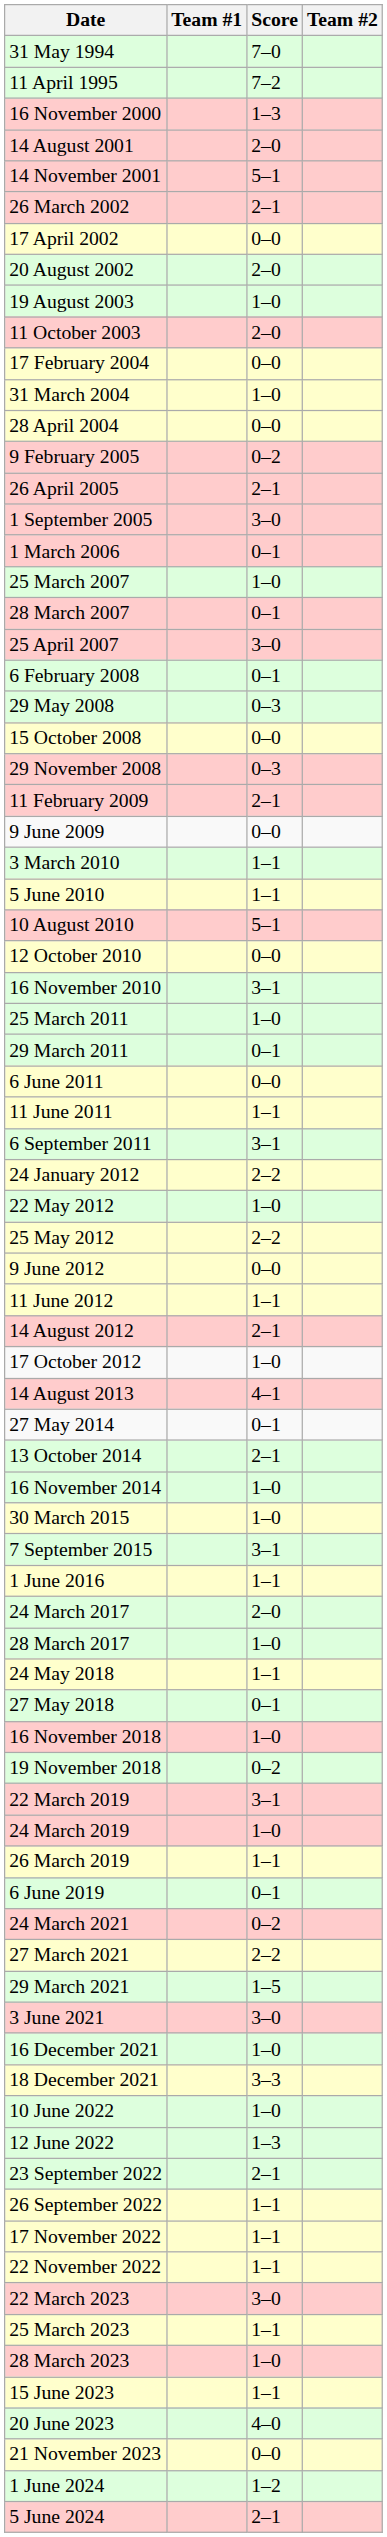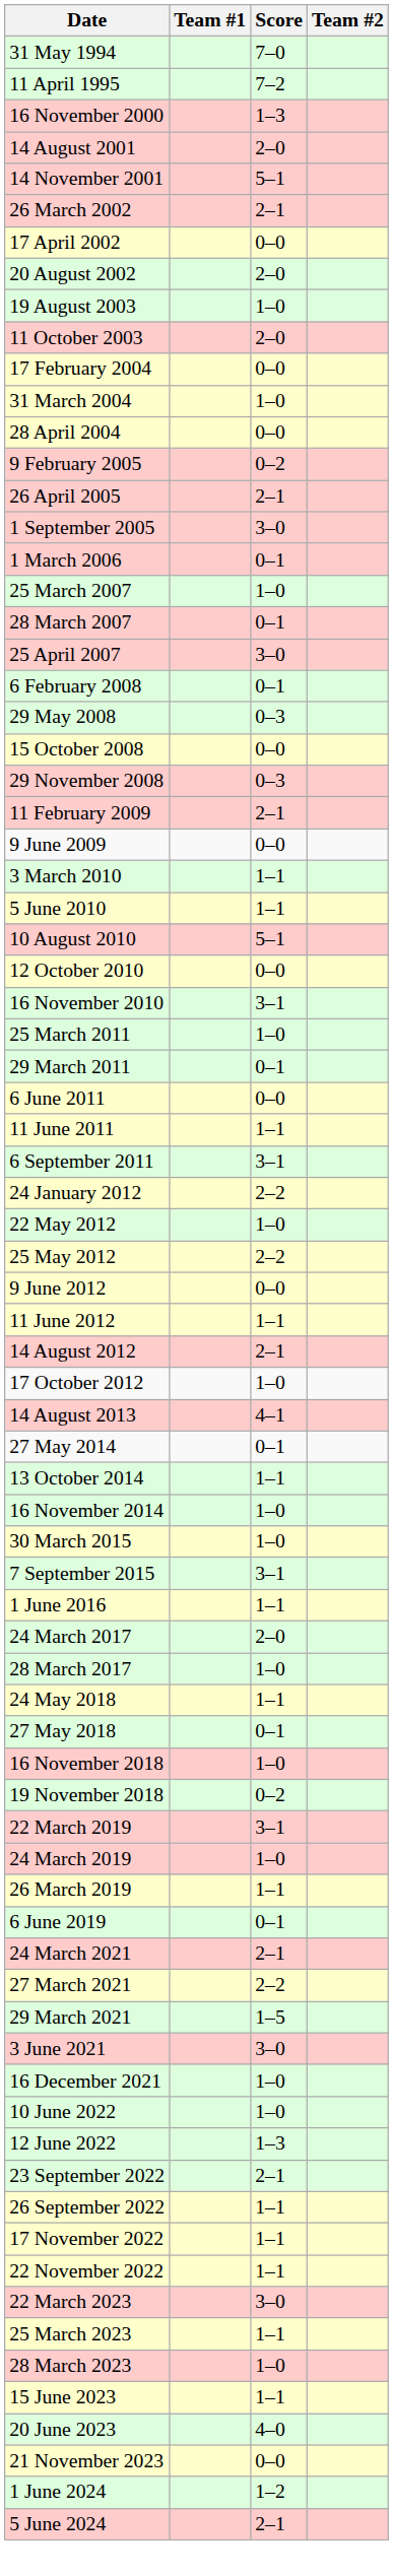13 October 2014 | Score: 2–1 -> 1–1
24 March 2021 | Score: 0–2 -> 2–1
- row: 18 December 2021 | 3–3
